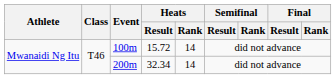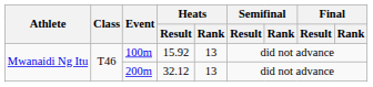100m | Heats / Result: 15.72 -> 15.92
100m | Heats / Rank: 14 -> 13
200m | Heats / Result: 32.34 -> 32.12
200m | Heats / Rank: 14 -> 13
